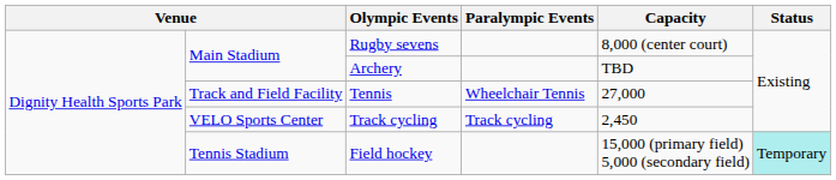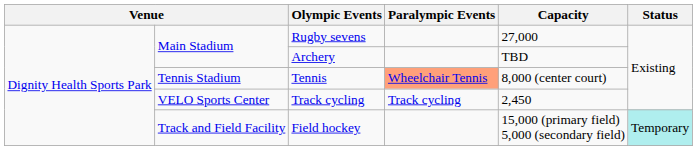Rugby sevens | Capacity: 8,000 (center court) -> 27,000
Tennis | column 2: Track and Field Facility -> Tennis Stadium
Tennis | Paralympic Events: no background -> lightsalmon background
Tennis | Capacity: 27,000 -> 8,000 (center court)
Field hockey | column 2: Tennis Stadium -> Track and Field Facility
